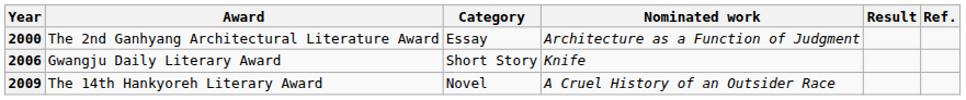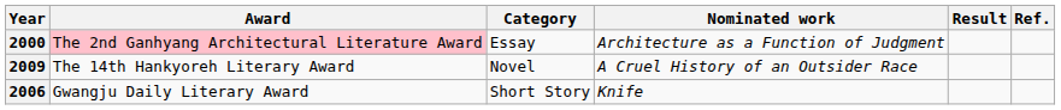2000 | Award: no background -> pink background
rows swapped: 2006 <-> 2009
